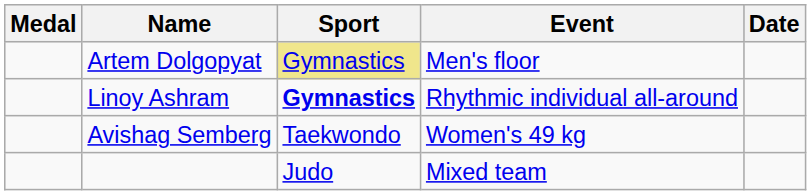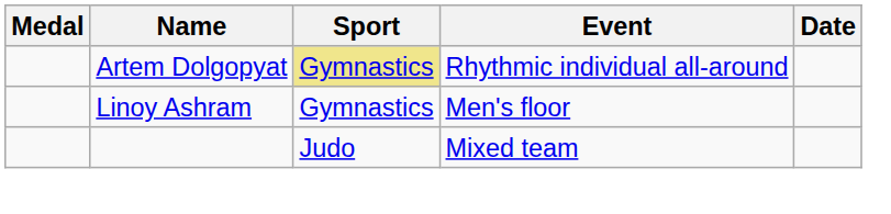Artem Dolgopyat | Event: Men's floor -> Rhythmic individual all-around
Linoy Ashram | Sport: bold -> normal
Linoy Ashram | Event: Rhythmic individual all-around -> Men's floor
- row: Avishag Semberg | Taekwondo | Women's 49 kg
